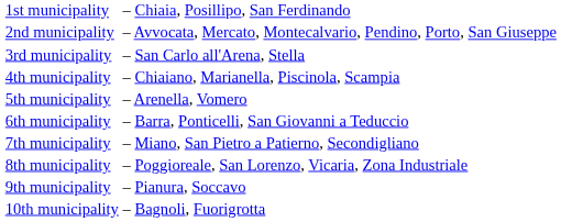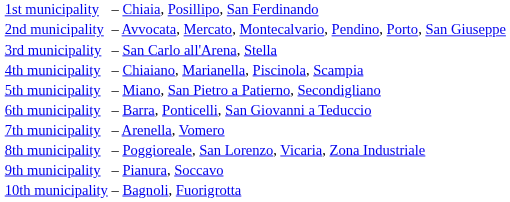5th municipality | column 2: – Arenella, Vomero -> – Miano, San Pietro a Patierno, Secondigliano
7th municipality | column 2: – Miano, San Pietro a Patierno, Secondigliano -> – Arenella, Vomero
